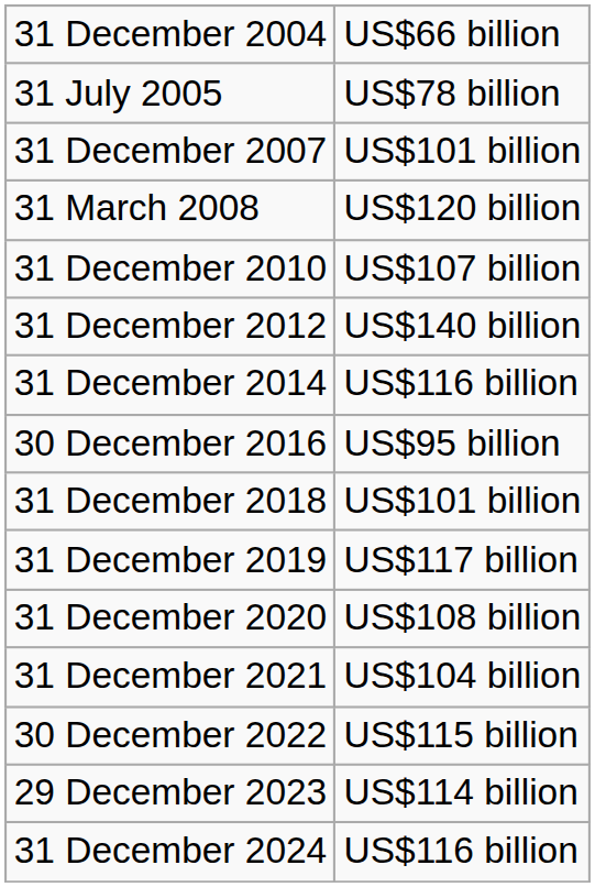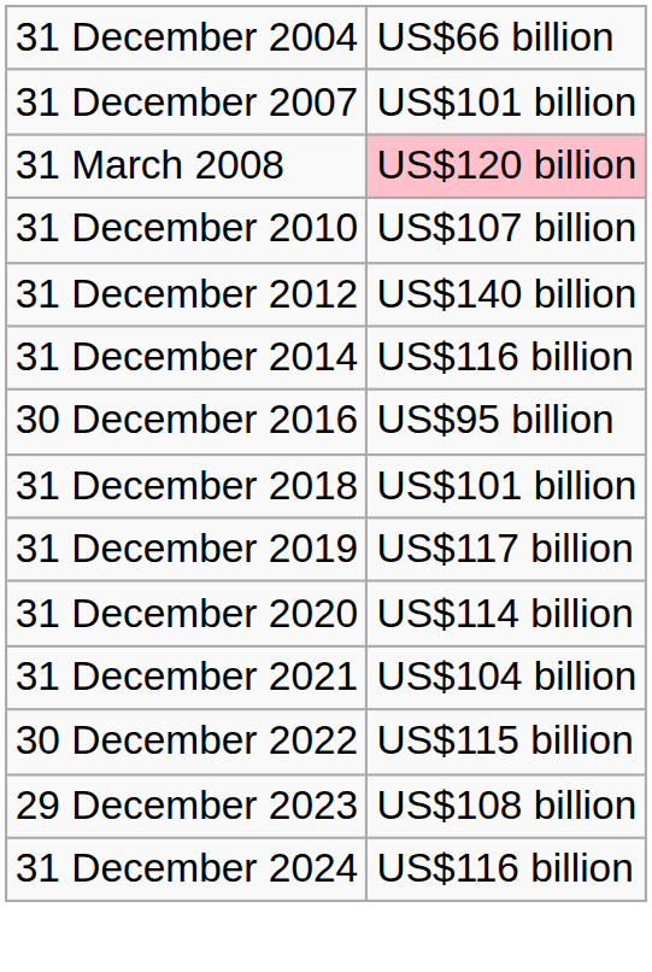- row: 31 July 2005 | US$78 billion
31 March 2008 | column 2: no background -> pink background
31 December 2020 | column 2: US$108 billion -> US$114 billion
29 December 2023 | column 2: US$114 billion -> US$108 billion
